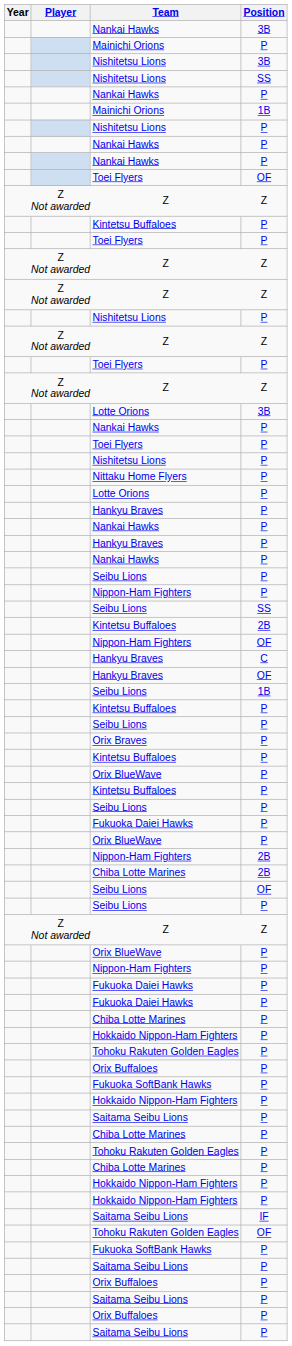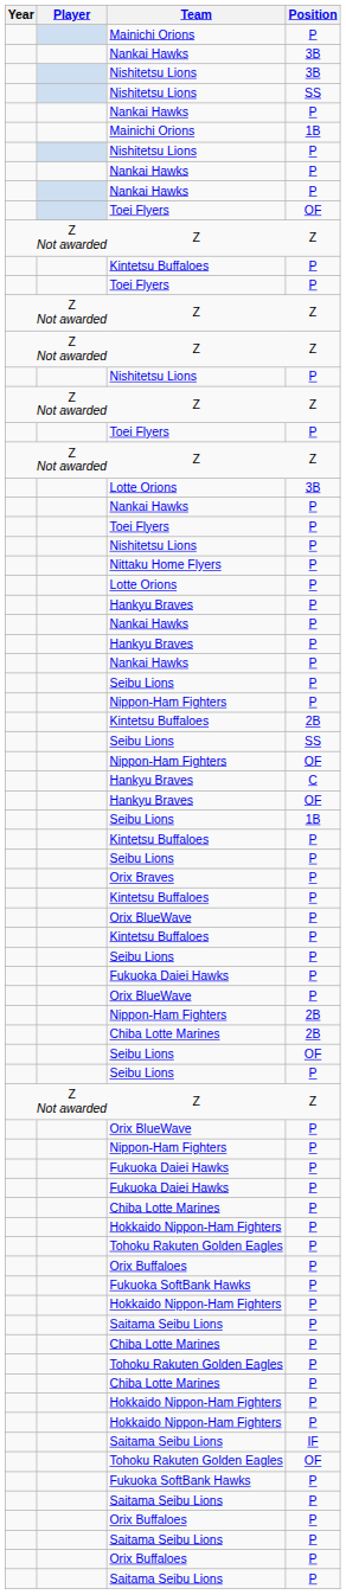rows swapped: Mainichi Orions / P <-> Nankai Hawks / 3B
rows swapped: Seibu Lions / SS <-> Kintetsu Buffaloes / 2B
